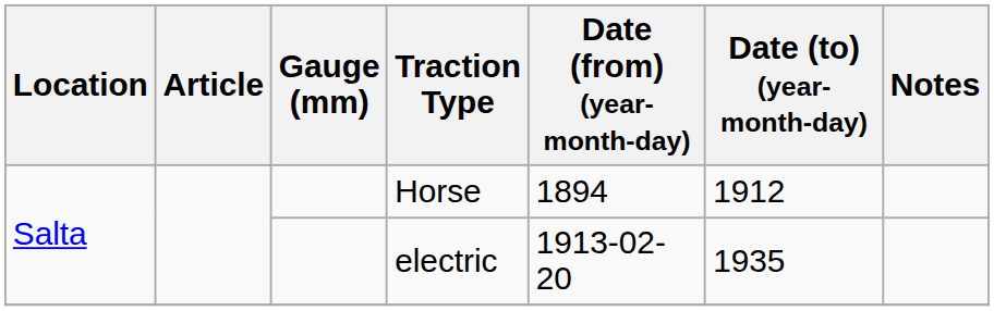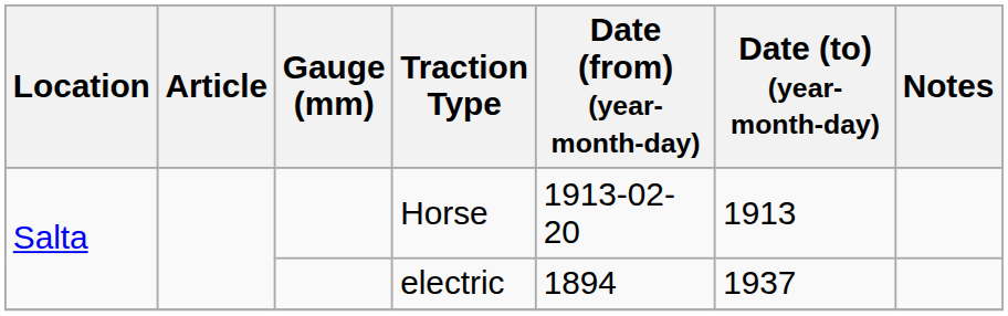Horse | Date (from) (year-month-day): 1894 -> 1913-02-20
Horse | Date (to) (year-month-day): 1912 -> 1913
electric | Date (from) (year-month-day): 1913-02-20 -> 1894
electric | Date (to) (year-month-day): 1935 -> 1937
